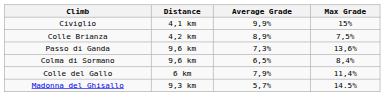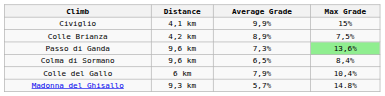Passo di Ganda | Max Grade: no background -> lightgreen background
Colle del Gallo | Max Grade: 11,4% -> 10,4%
Madonna del Ghisallo | Max Grade: 14.5% -> 14.8%
